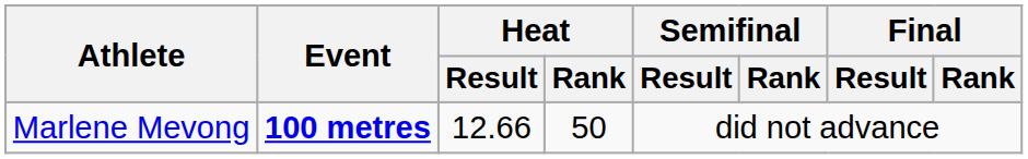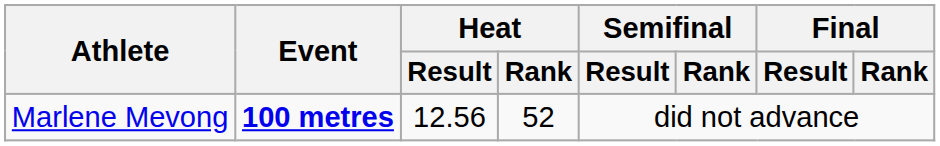Marlene Mevong | Heat / Result: 12.66 -> 12.56
Marlene Mevong | Heat / Rank: 50 -> 52
